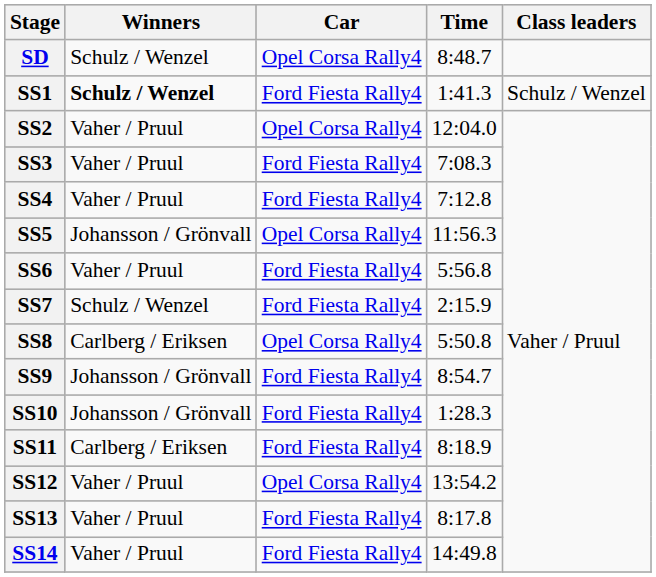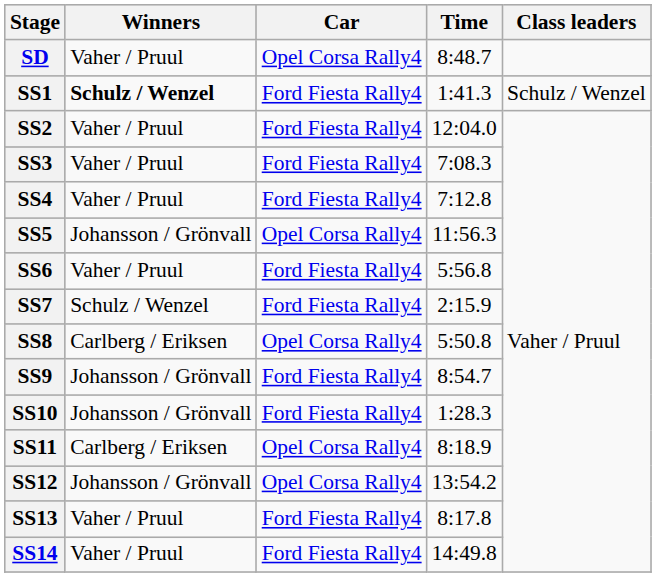SD | Winners: Schulz / Wenzel -> Vaher / Pruul
SS2 | Car: Opel Corsa Rally4 -> Ford Fiesta Rally4
SS11 | Car: Ford Fiesta Rally4 -> Opel Corsa Rally4
SS12 | Winners: Vaher / Pruul -> Johansson / Grönvall
